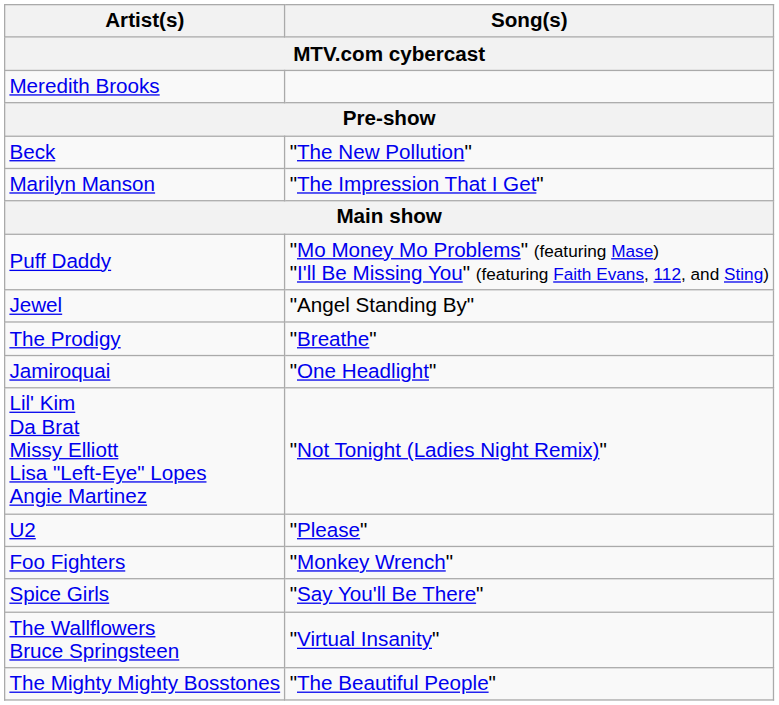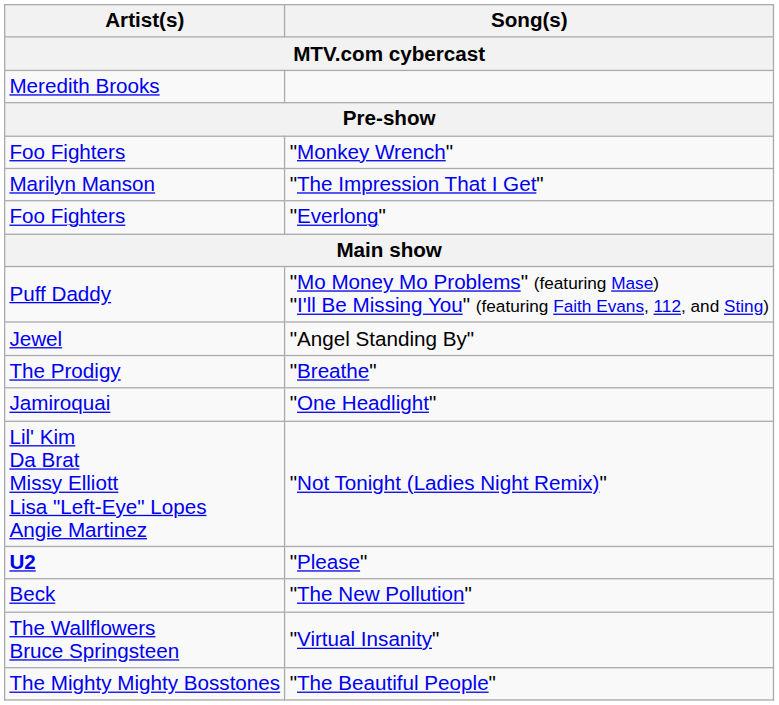rows swapped: "Monkey Wrench" <-> "The New Pollution"
+ row: Foo Fighters | "Everlong"
"Please" | Artist(s): normal -> bold
- row: Spice Girls | "Say You'll Be There"
